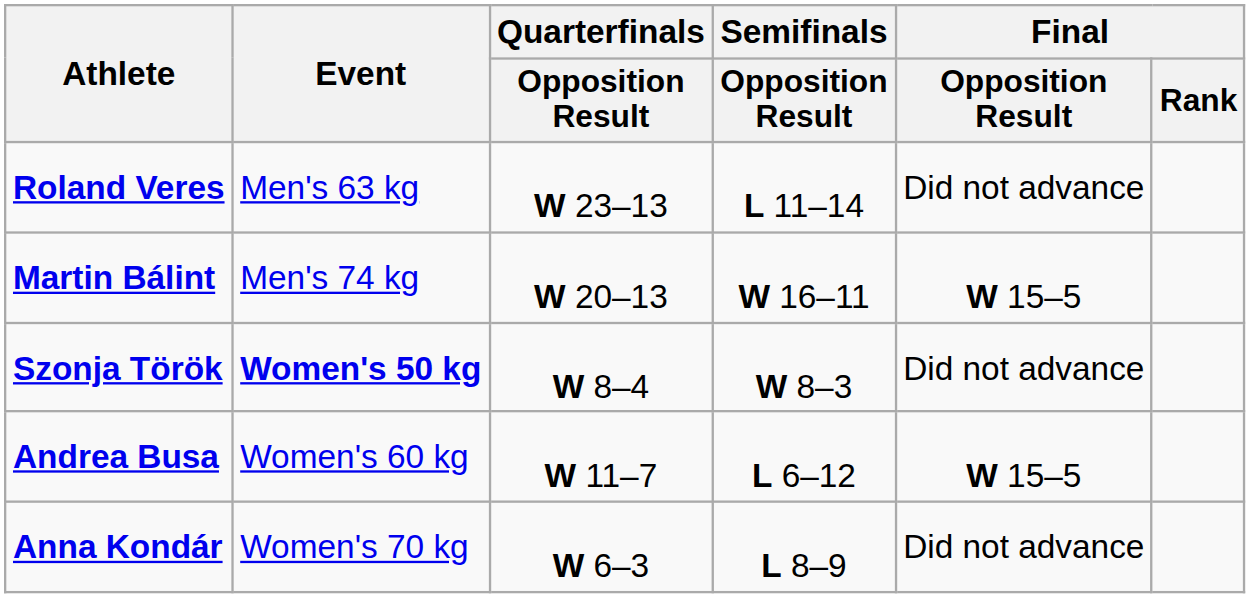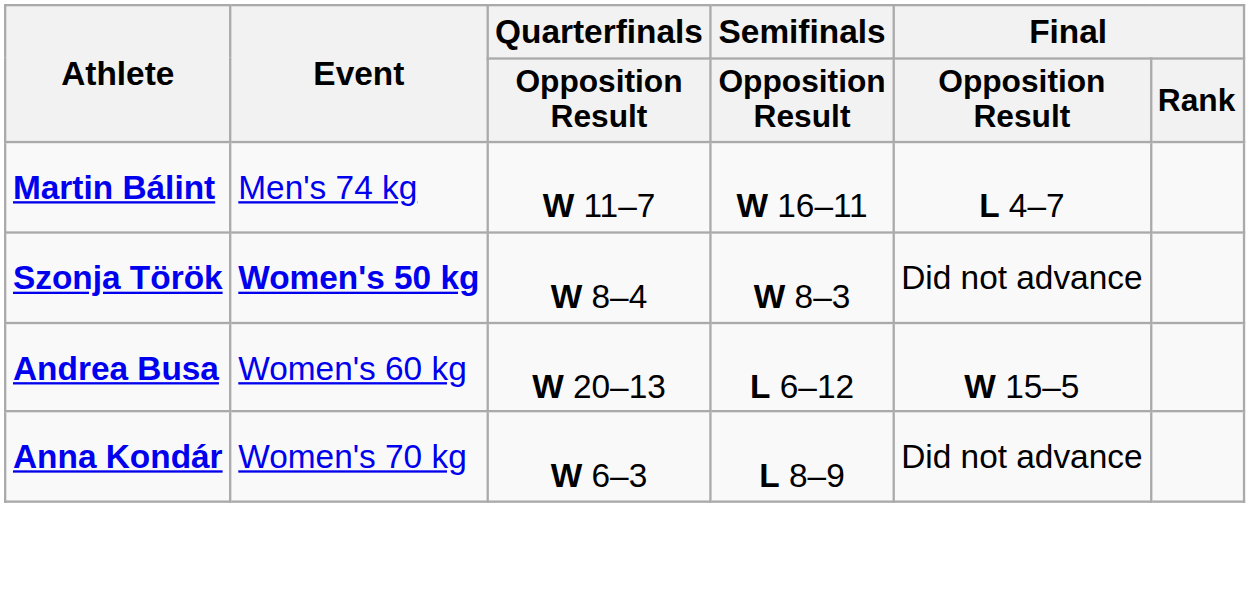- row: Roland Veres | Men's 63 kg | W 23–13 | L 11–14 | Did not advance
Martin Bálint | Quarterfinals / Opposition Result: W 20–13 -> W 11–7
Martin Bálint | Final / Opposition Result: W 15–5 -> L 4–7
Andrea Busa | Quarterfinals / Opposition Result: W 11–7 -> W 20–13
